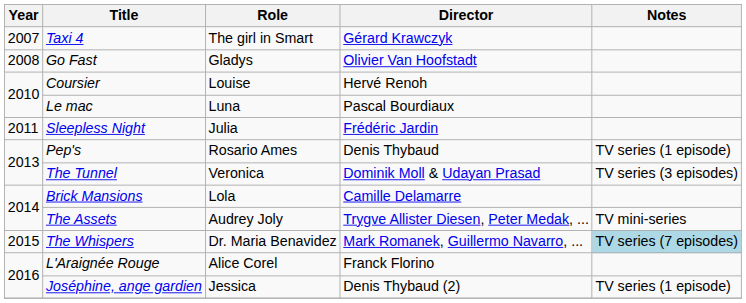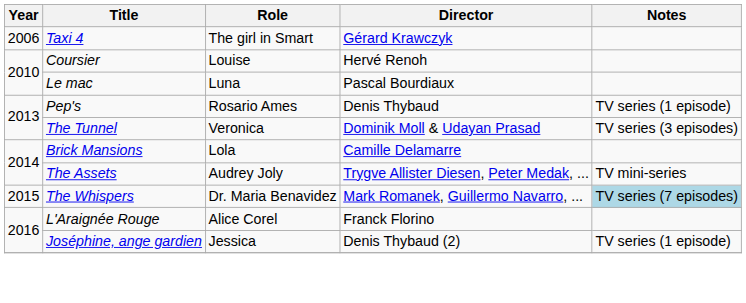Taxi 4 | Year: 2007 -> 2006
- row: 2008 | Go Fast | Gladys | Olivier Van Hoofstadt
- row: 2011 | Sleepless Night | Julia | Frédéric Jardin
